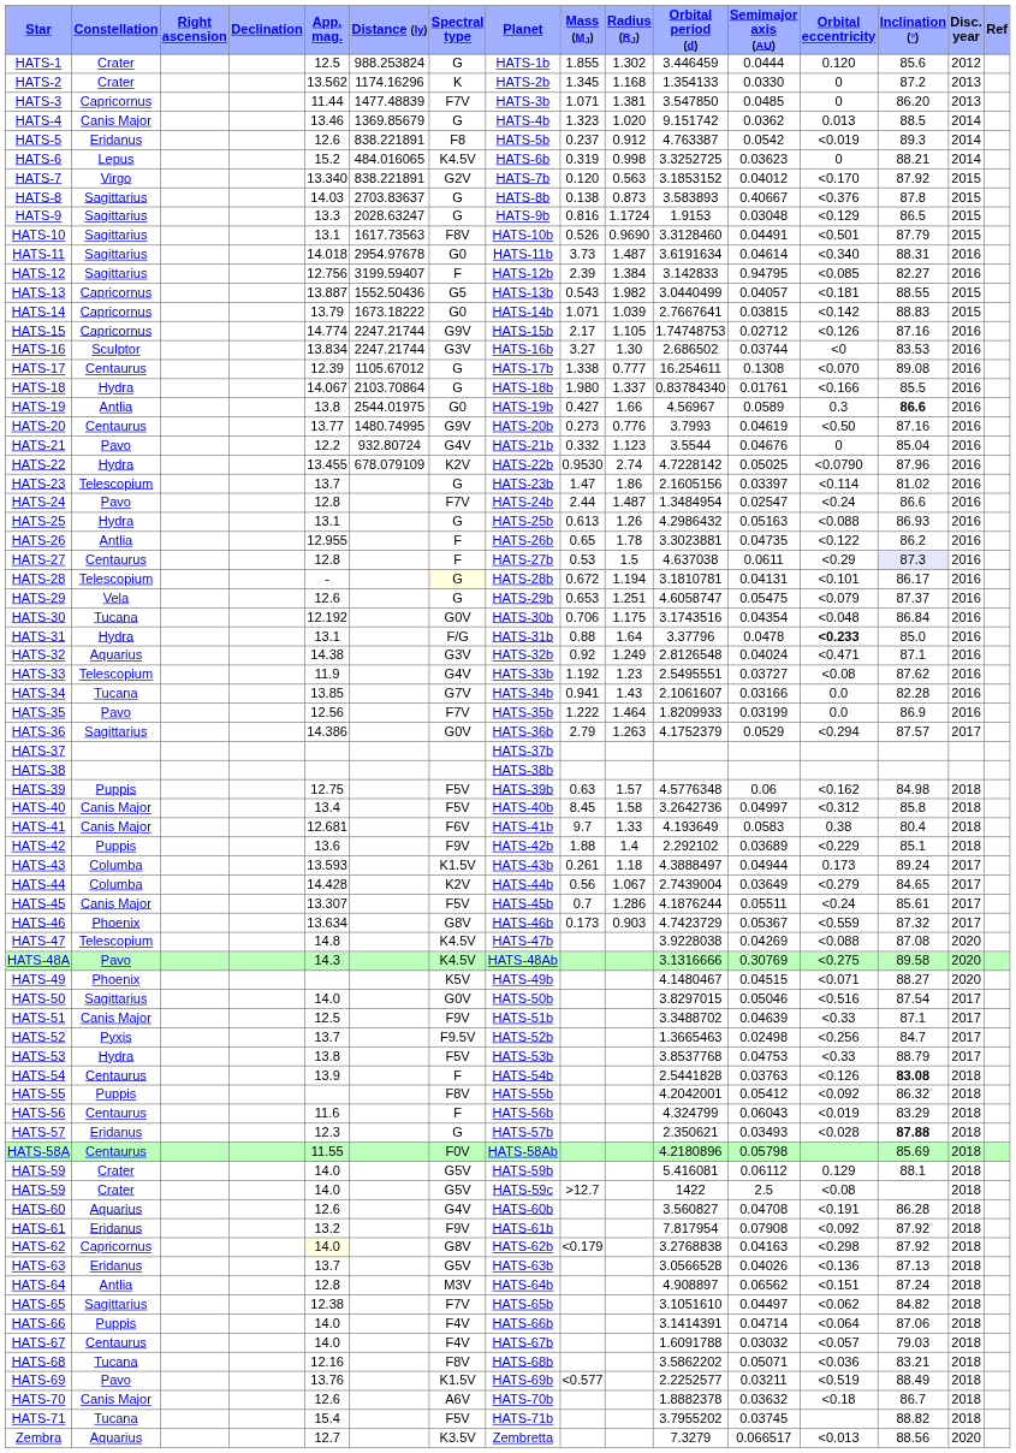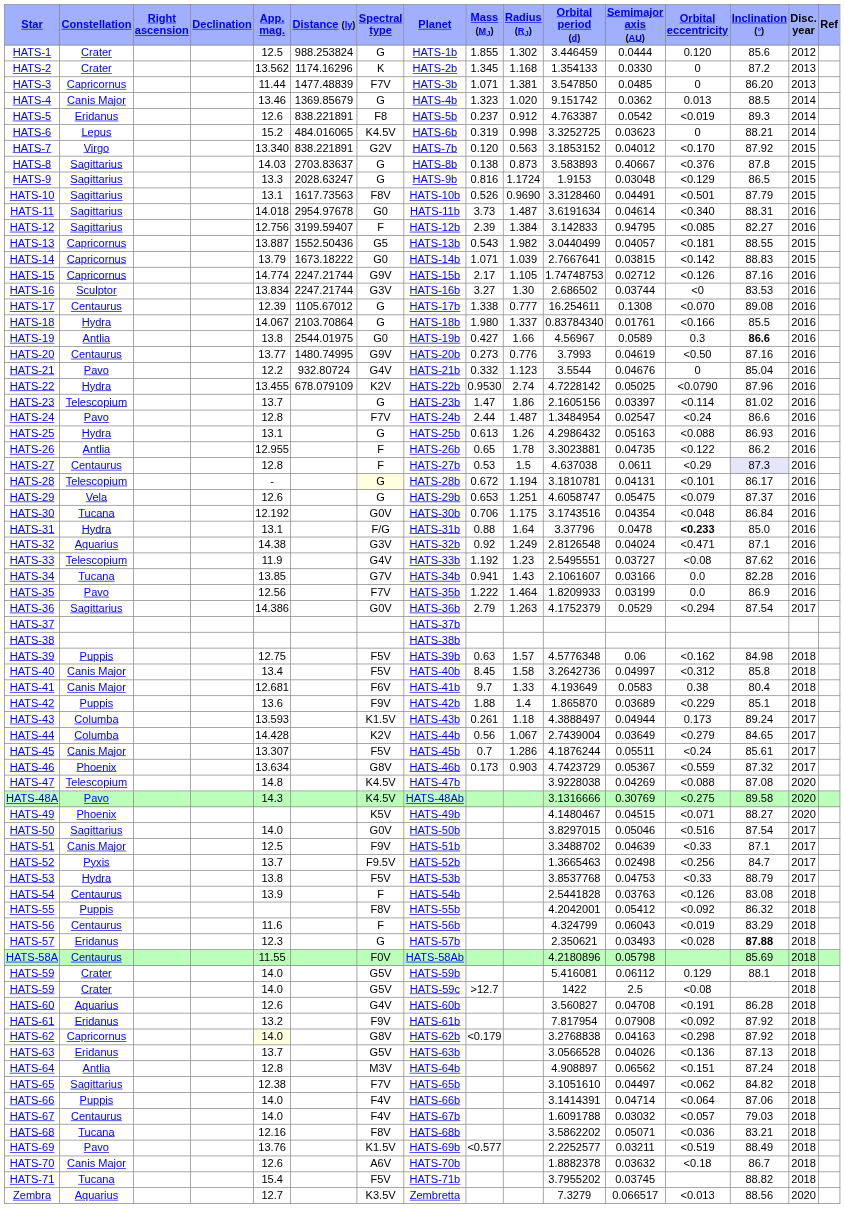HATS-36 | Inclination (°): 87.57 -> 87.54
HATS-42 | Orbital period (d): 2.292102 -> 1.865870
HATS-54 | Inclination (°): bold -> normal
